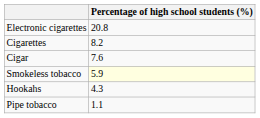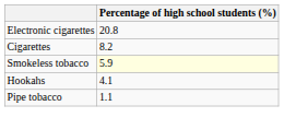- row: Cigar | 7.6
Hookahs | Percentage of high school students (%): 4.3 -> 4.1
